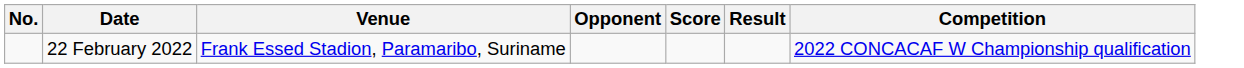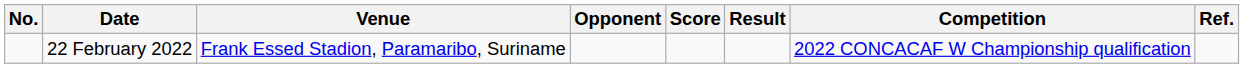+ column: Ref.
